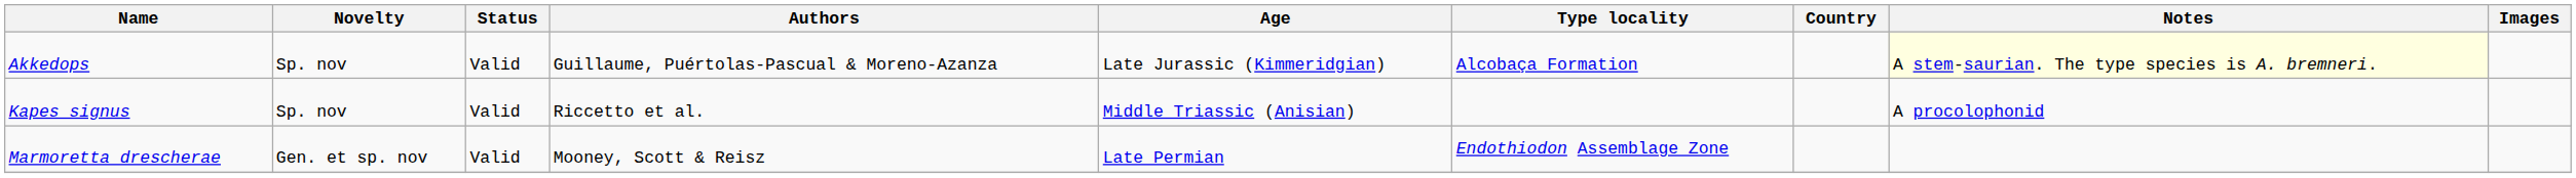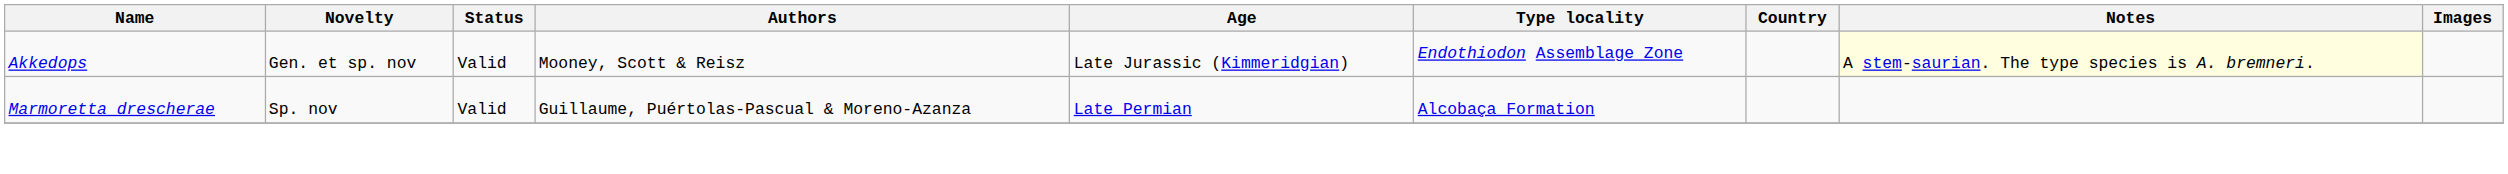Akkedops | Novelty: Sp. nov -> Gen. et sp. nov
Akkedops | Authors: Guillaume, Puértolas-Pascual & Moreno-Azanza -> Mooney, Scott & Reisz
Akkedops | Type locality: Alcobaça Formation -> Endothiodon Assemblage Zone
- row: Kapes signus | Sp. nov | Valid | Riccetto et al. | Middle Triassic (Anisian) | A procolophonid
Marmoretta drescherae | Novelty: Gen. et sp. nov -> Sp. nov
Marmoretta drescherae | Authors: Mooney, Scott & Reisz -> Guillaume, Puértolas-Pascual & Moreno-Azanza
Marmoretta drescherae | Type locality: Endothiodon Assemblage Zone -> Alcobaça Formation
